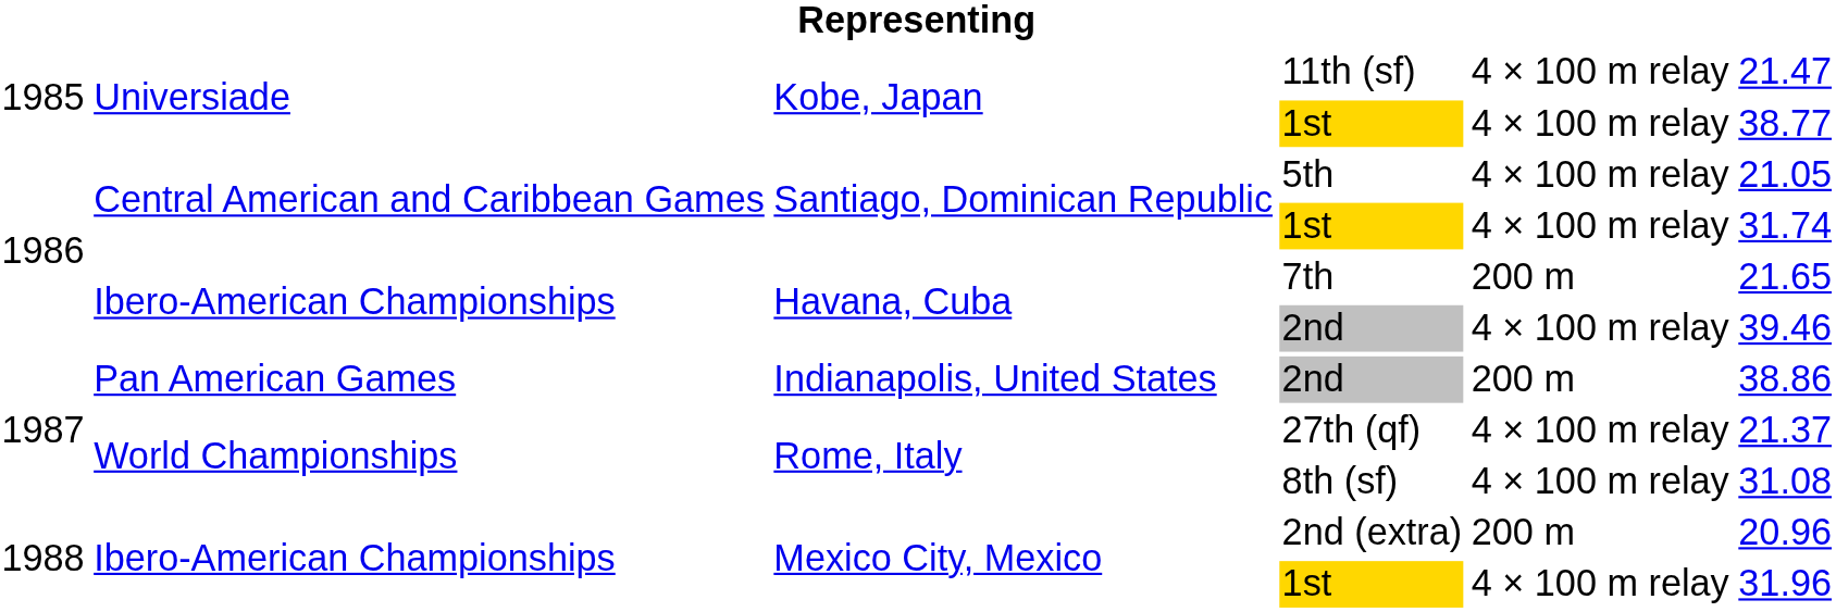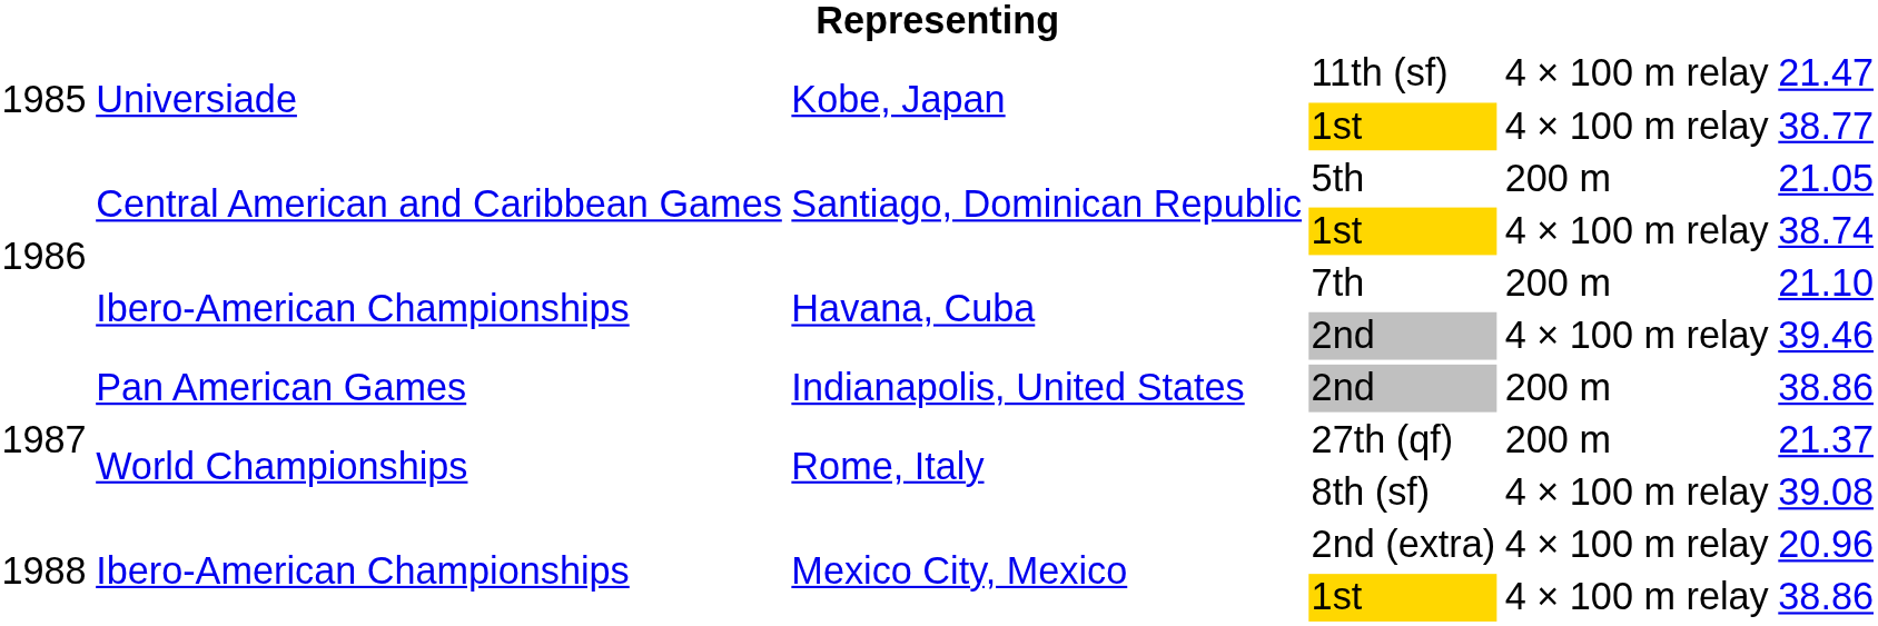5th | column 5: 4 × 100 m relay -> 200 m
Santiago, Dominican Republic / 1st | column 6: 31.74 -> 38.74
7th | column 6: 21.65 -> 21.10
27th (qf) | column 5: 4 × 100 m relay -> 200 m
8th (sf) | column 6: 31.08 -> 39.08
2nd (extra) | column 5: 200 m -> 4 × 100 m relay
Mexico City, Mexico / 1st | column 6: 31.96 -> 38.86
